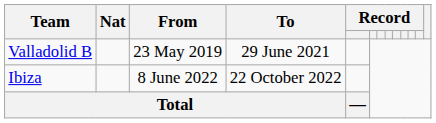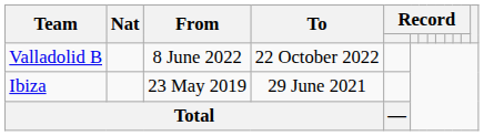Valladolid B | From: 23 May 2019 -> 8 June 2022
Valladolid B | To: 29 June 2021 -> 22 October 2022
Ibiza | From: 8 June 2022 -> 23 May 2019
Ibiza | To: 22 October 2022 -> 29 June 2021
